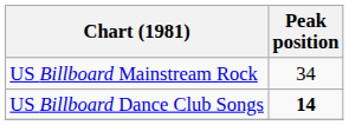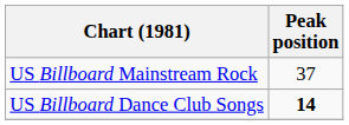US Billboard Mainstream Rock | Peak position: 34 -> 37
